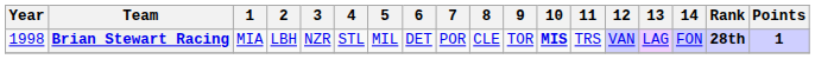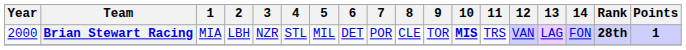Brian Stewart Racing | Year: 1998 -> 2000
